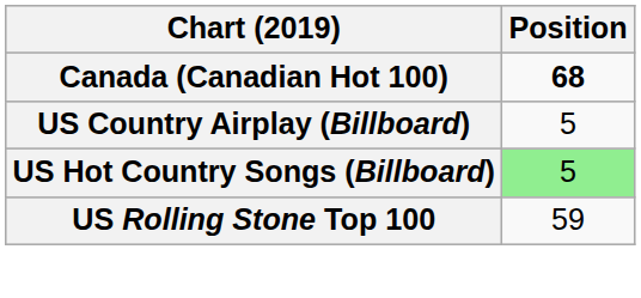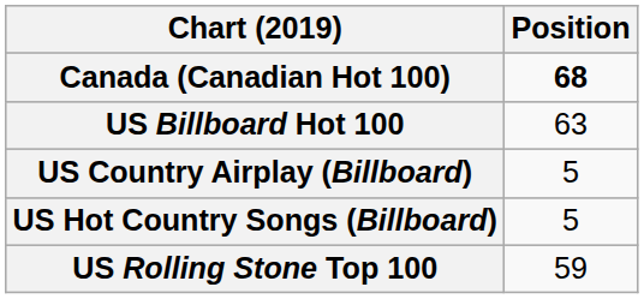+ row: US Billboard Hot 100 | 63
US Hot Country Songs (Billboard) | Position: lightgreen background -> no background
